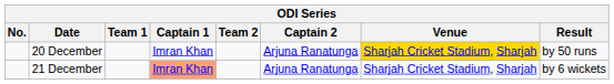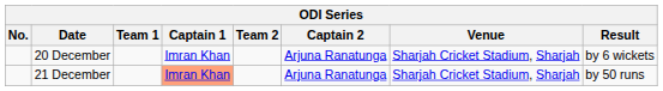20 December | Venue: gold background -> no background
20 December | Result: by 50 runs -> by 6 wickets
21 December | Result: by 6 wickets -> by 50 runs
